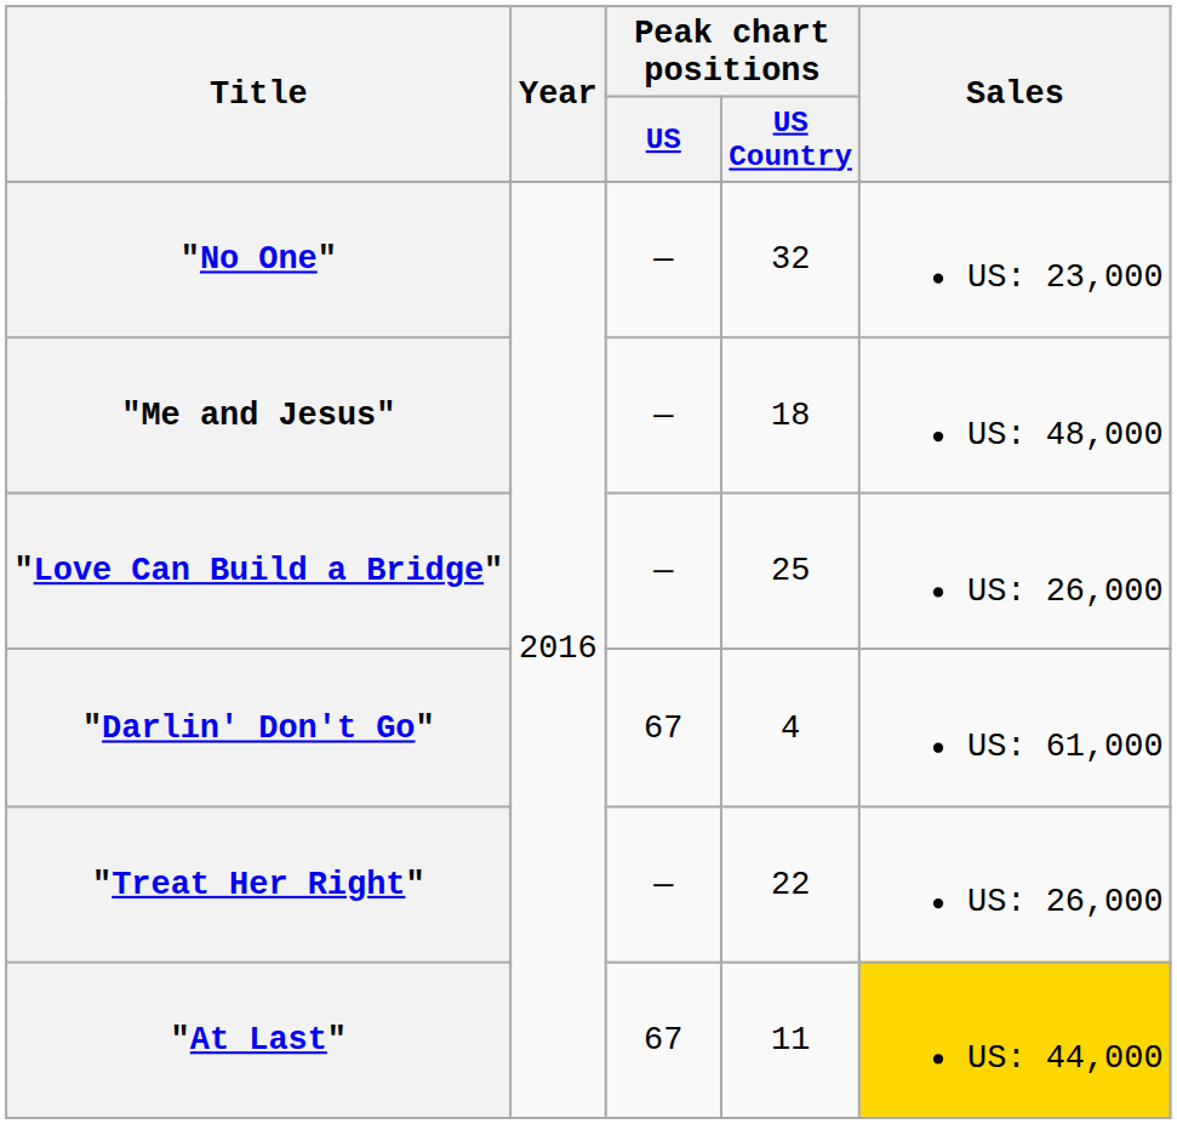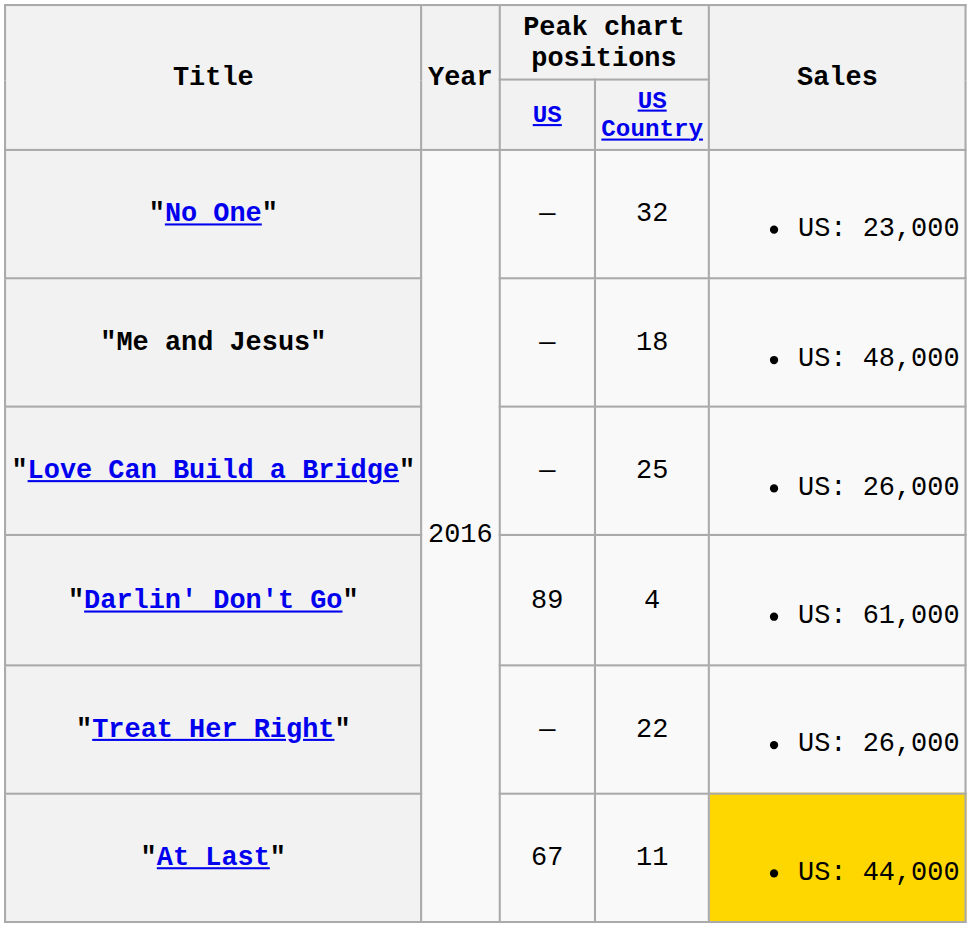"Darlin' Don't Go" | Peak chart positions / US: 67 -> 89
